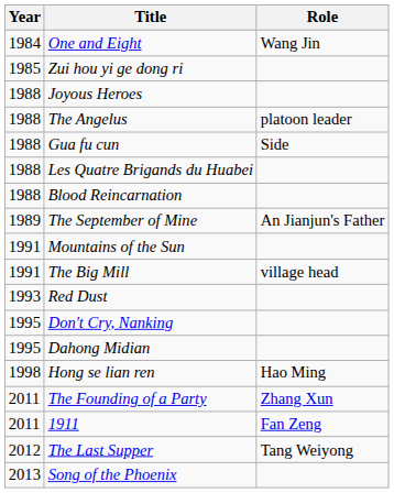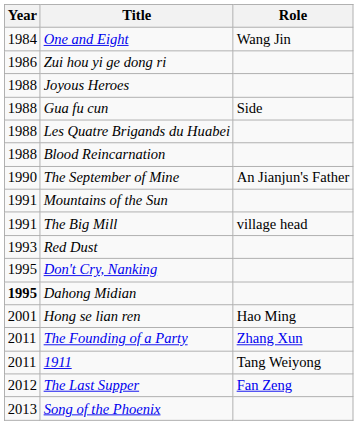Zui hou yi ge dong ri | Year: 1985 -> 1986
- row: 1988 | The Angelus | platoon leader
The September of Mine | Year: 1989 -> 1990
Dahong Midian | Year: normal -> bold
Hong se lian ren | Year: 1998 -> 2001
1911 | Role: Fan Zeng -> Tang Weiyong
The Last Supper | Role: Tang Weiyong -> Fan Zeng
